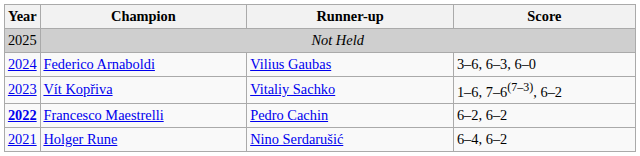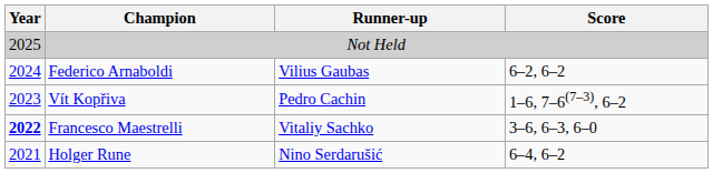Federico Arnaboldi | Score: 3–6, 6–3, 6–0 -> 6–2, 6–2
Vít Kopřiva | Runner-up: Vitaliy Sachko -> Pedro Cachin
Francesco Maestrelli | Runner-up: Pedro Cachin -> Vitaliy Sachko
Francesco Maestrelli | Score: 6–2, 6–2 -> 3–6, 6–3, 6–0
